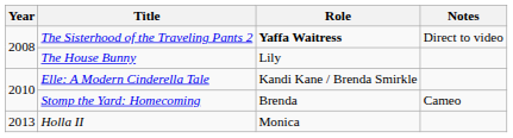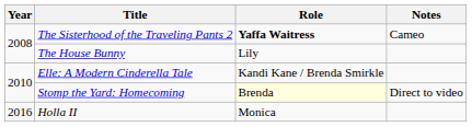The Sisterhood of the Traveling Pants 2 | Notes: Direct to video -> Cameo
Stomp the Yard: Homecoming | Role: no background -> lightyellow background
Stomp the Yard: Homecoming | Notes: Cameo -> Direct to video
Holla II | Year: 2013 -> 2016
